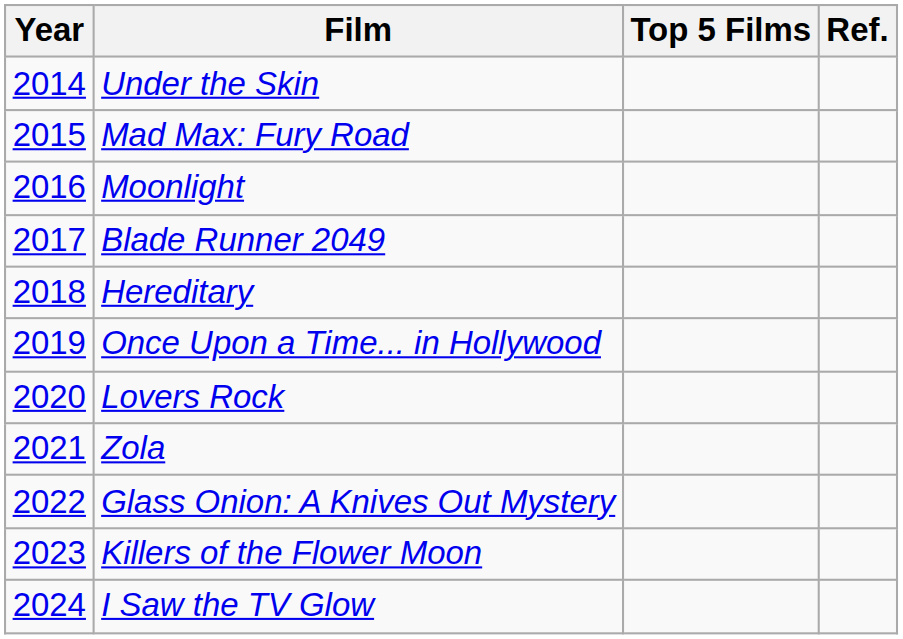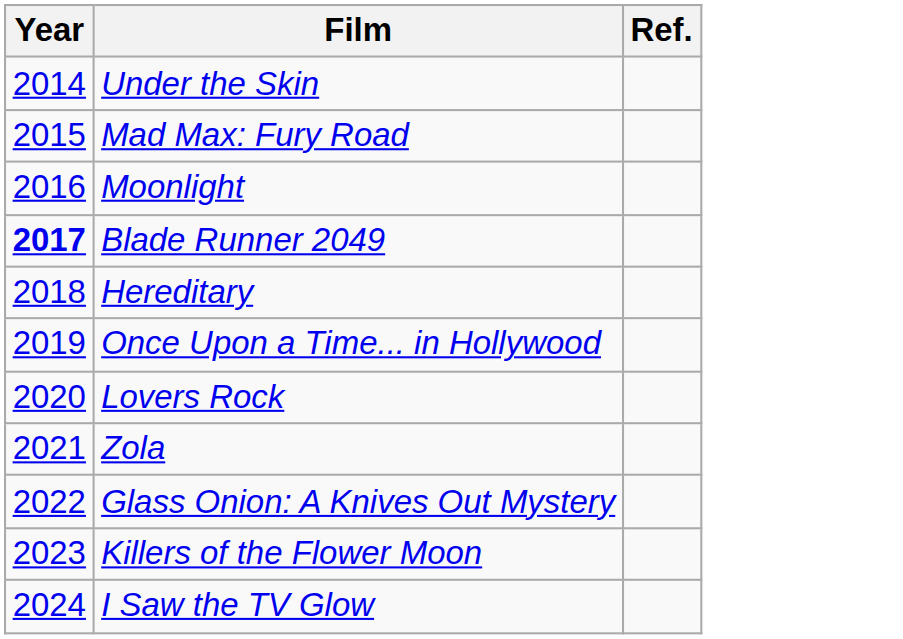- column: Top 5 Films
Blade Runner 2049 | Year: normal -> bold
